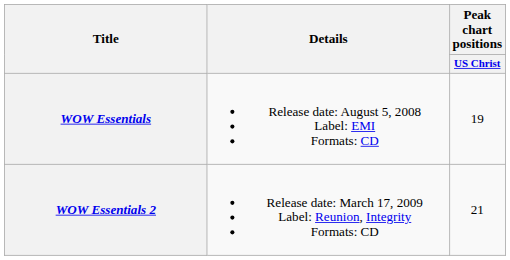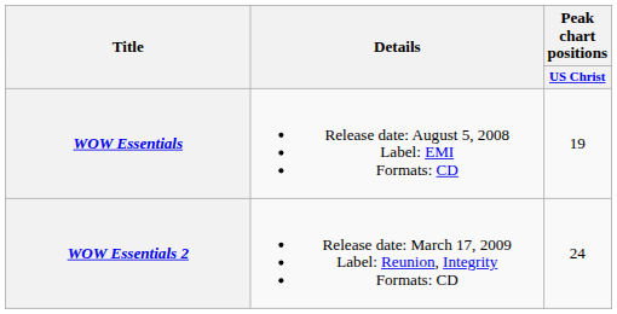WOW Essentials 2 | Peak chart positions / US Christ: 21 -> 24
